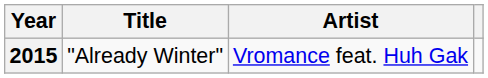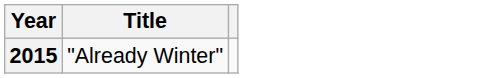- column: Artist | Vromance feat. Huh Gak
